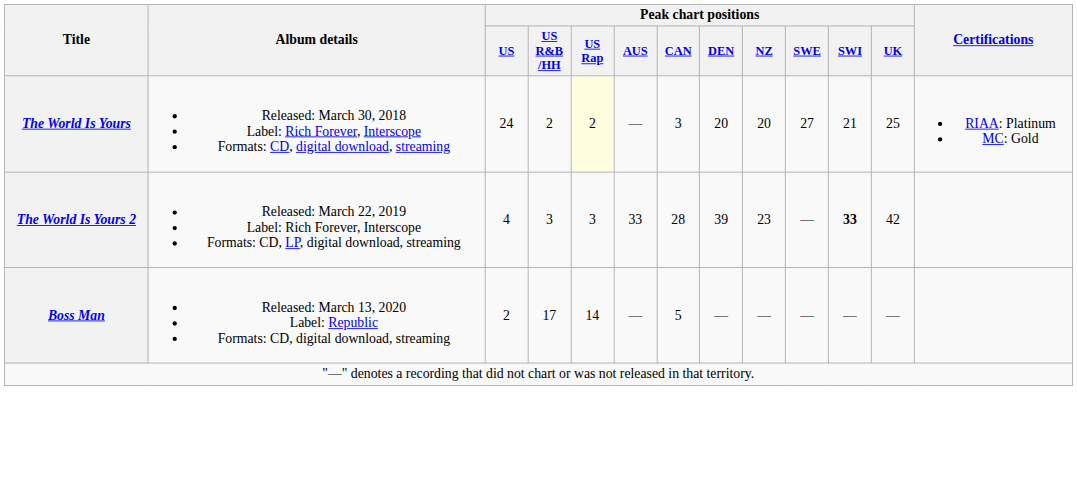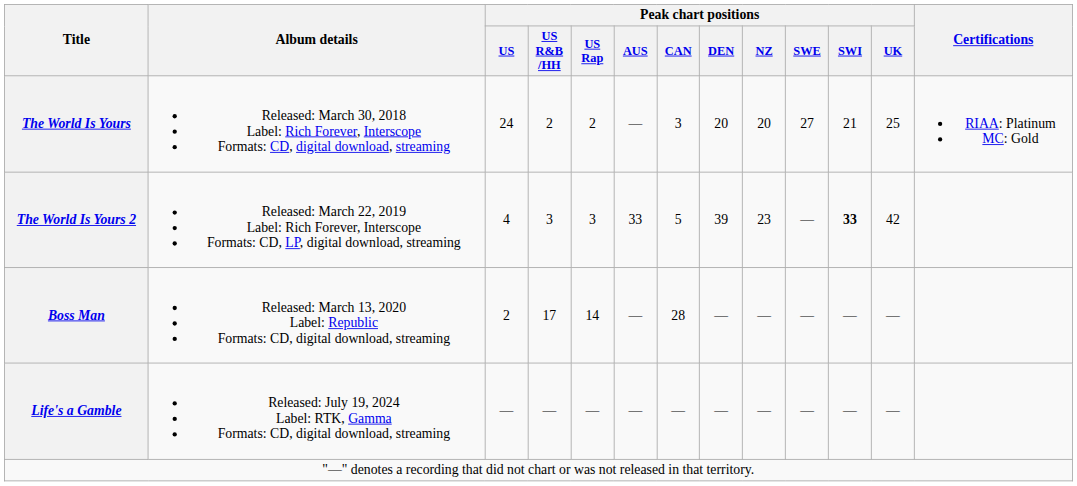The World Is Yours | Peak chart positions / US Rap: lightyellow background -> no background
The World Is Yours 2 | Peak chart positions / CAN: 28 -> 5
Boss Man | Peak chart positions / CAN: 5 -> 28
+ row: Life's a Gamble | Released: July 19, 2024 Label: RTK, Gamma Formats: CD, digital download, streaming | — | — | — | — | — | — | — | — | — | —
